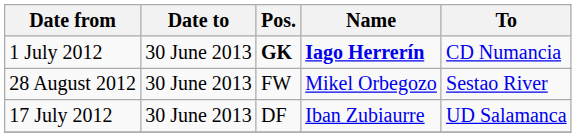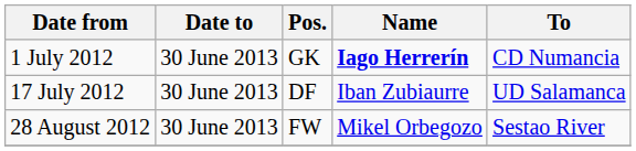1 July 2012 | Pos.: bold -> normal
rows swapped: 17 July 2012 <-> 28 August 2012
